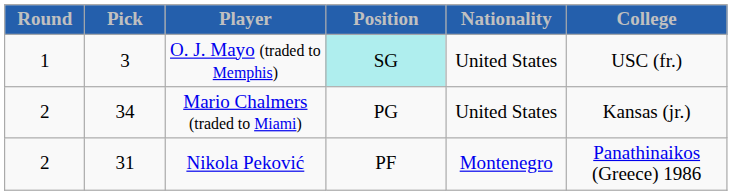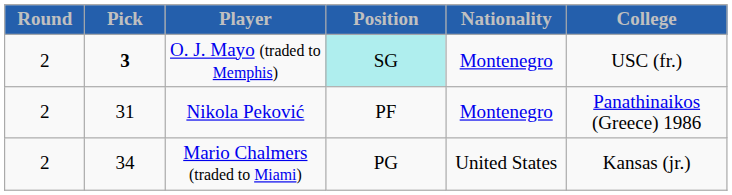O. J. Mayo (traded to Memphis) | Round: 1 -> 2
O. J. Mayo (traded to Memphis) | Pick: normal -> bold
O. J. Mayo (traded to Memphis) | Nationality: United States -> Montenegro
rows swapped: Nikola Peković <-> Mario Chalmers (traded to Miami)
